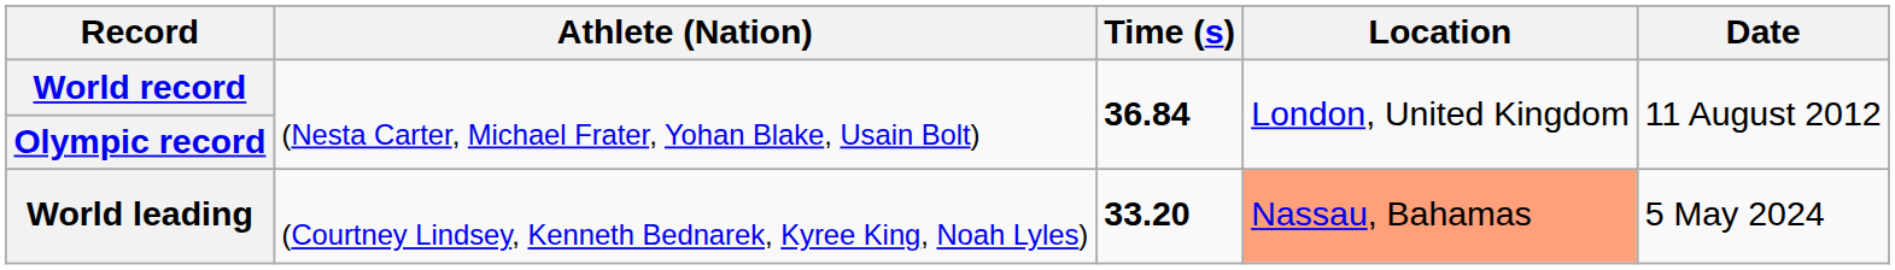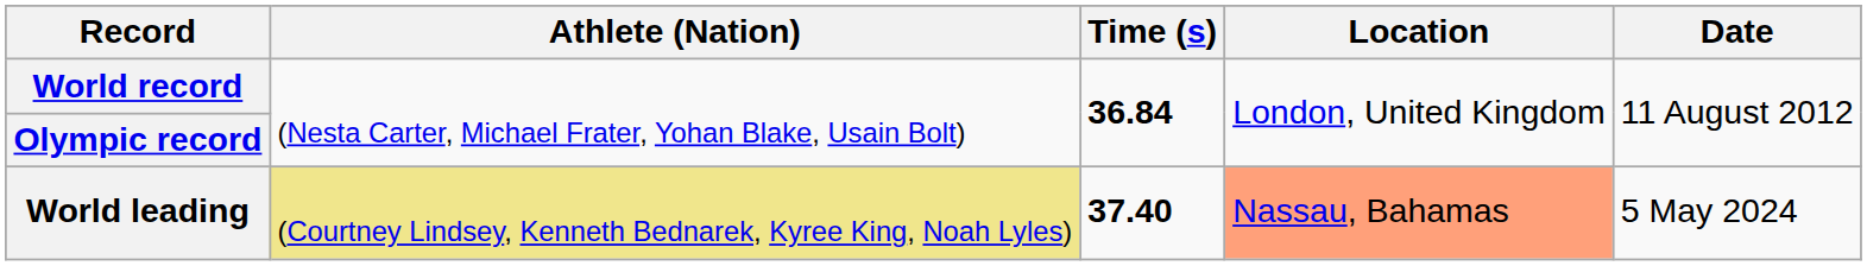World leading | Athlete (Nation): no background -> khaki background
World leading | Time (s): 33.20 -> 37.40
